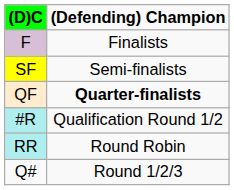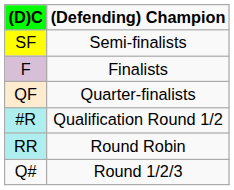rows swapped: F <-> SF
QF | (Defending) Champion: bold -> normal
